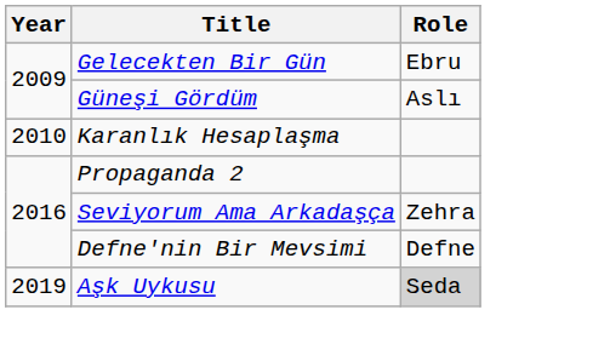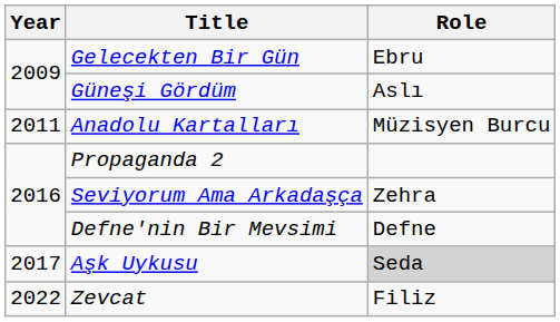- row: 2010 | Karanlık Hesaplaşma
+ row: 2011 | Anadolu Kartalları | Müzisyen Burcu
Aşk Uykusu | Year: 2019 -> 2017
+ row: 2022 | Zevcat | Filiz
